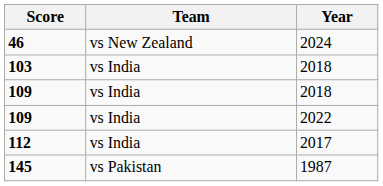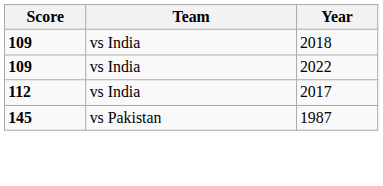- row: 46 | vs New Zealand | 2024
- row: 103 | vs India | 2018
